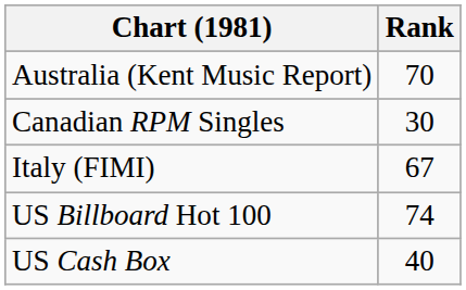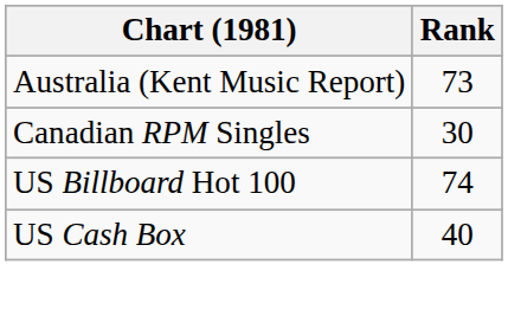Australia (Kent Music Report) | Rank: 70 -> 73
- row: Italy (FIMI) | 67
